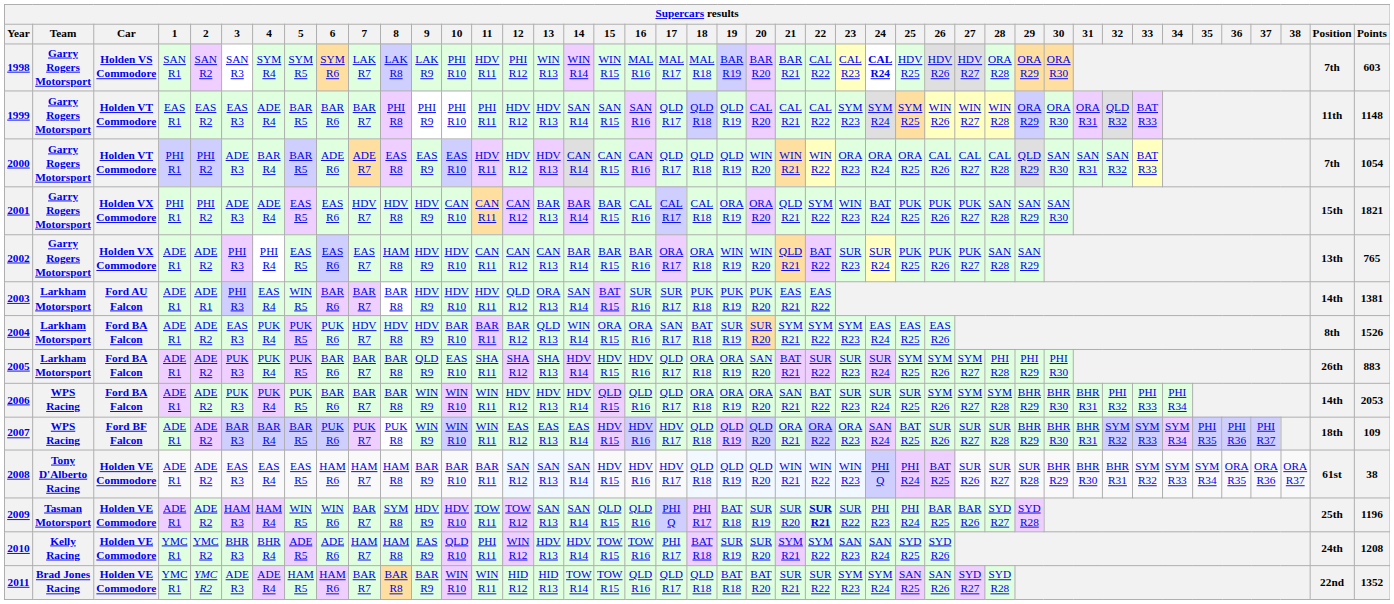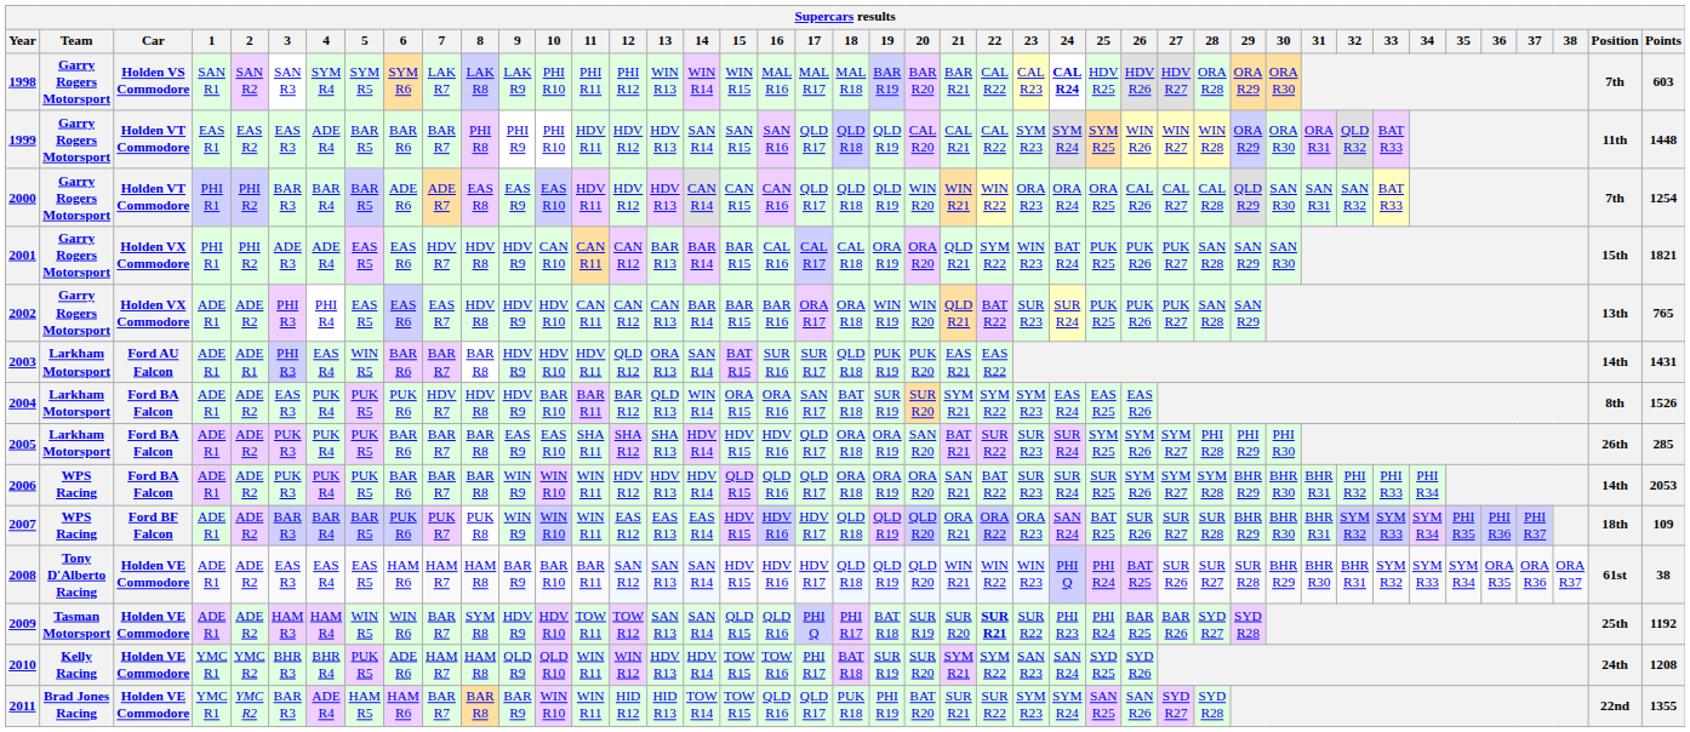1998 | 11: HDV R11 -> PHI R11
1999 | 11: PHI R11 -> HDV R11
1999 | Points: 1148 -> 1448
2000 | 3: ADE R3 -> BAR R3
2000 | Points: 1054 -> 1254
2002 | 8: HAM R8 -> HDV R8
2003 | 18: PUK R18 -> QLD R18
2003 | Points: 1381 -> 1431
2005 | 9: QLD R9 -> EAS R9
2005 | Points: 883 -> 285
2009 | Points: 1196 -> 1192
2010 | 5: ADE R5 -> PUK R5
2010 | 9: EAS R9 -> QLD R9
2010 | 11: PHI R11 -> WIN R11
2011 | 3: ADE R3 -> BAR R3
2011 | 18: QLD R18 -> PUK R18
2011 | 19: BAT R18 -> PHI R19
2011 | Points: 1352 -> 1355
